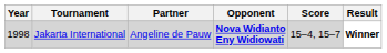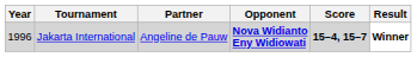Jakarta International | Year: 1998 -> 1996
Jakarta International | Score: normal -> bold
